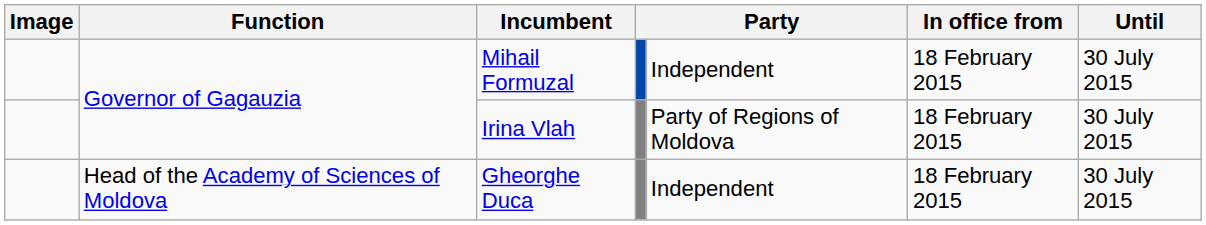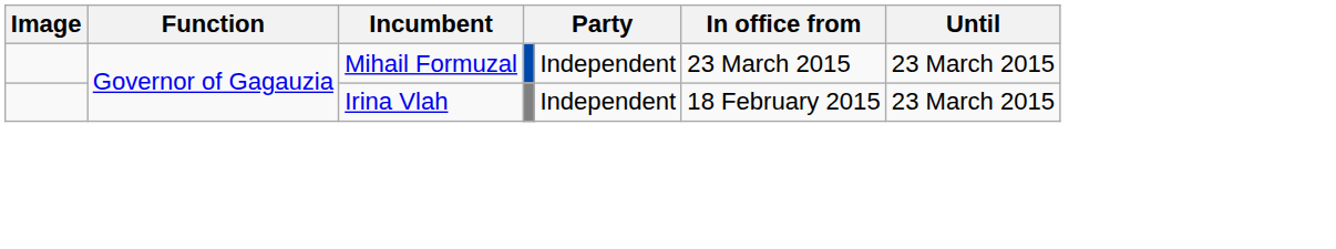Mihail Formuzal | In office from: 18 February 2015 -> 23 March 2015
Mihail Formuzal | Until: 30 July 2015 -> 23 March 2015
Irina Vlah | column 5: Party of Regions of Moldova -> Independent
Irina Vlah | Until: 30 July 2015 -> 23 March 2015
- row: Head of the Academy of Sciences of Moldova | Gheorghe Duca | Independent | 18 February 2015 | 30 July 2015
